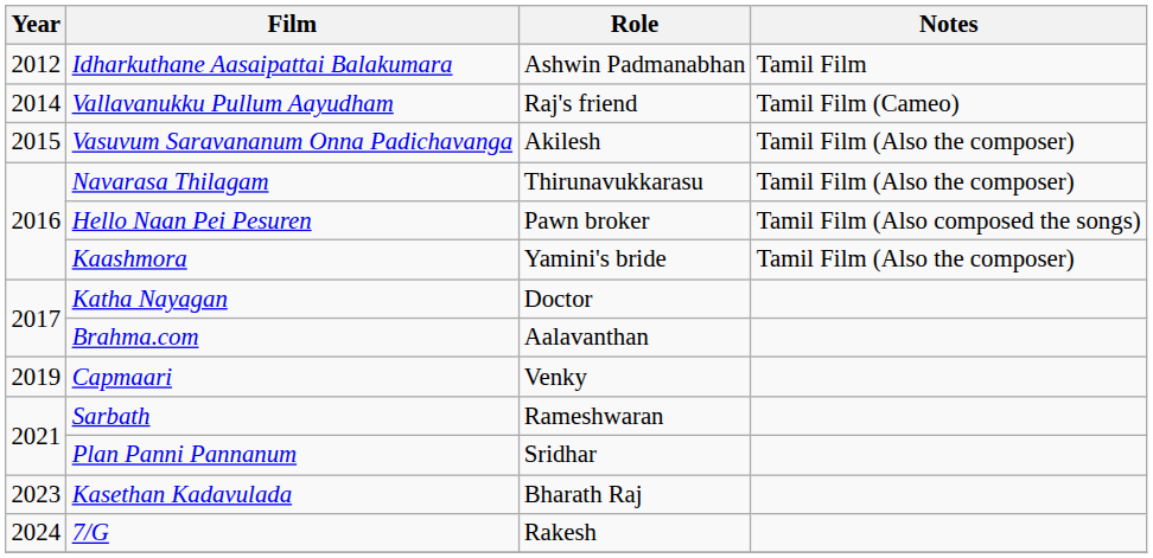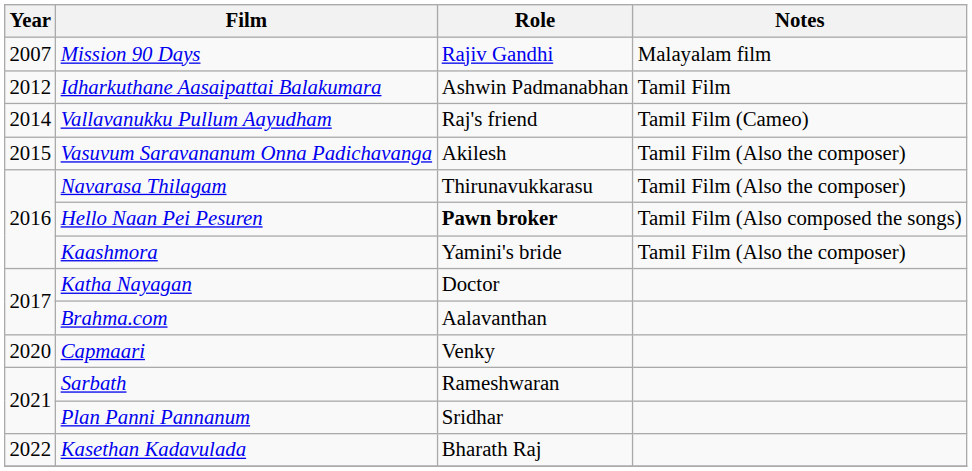+ row: 2007 | Mission 90 Days | Rajiv Gandhi | Malayalam film
Hello Naan Pei Pesuren | Role: normal -> bold
Capmaari | Year: 2019 -> 2020
Kasethan Kadavulada | Year: 2023 -> 2022
- row: 2024 | 7/G | Rakesh
